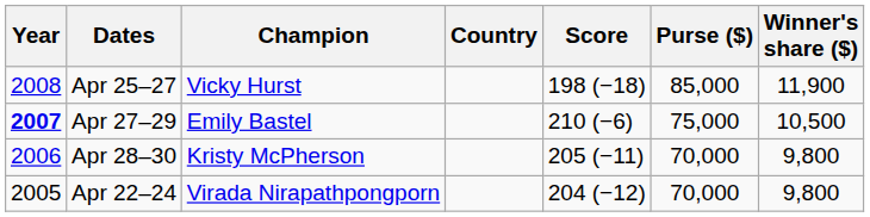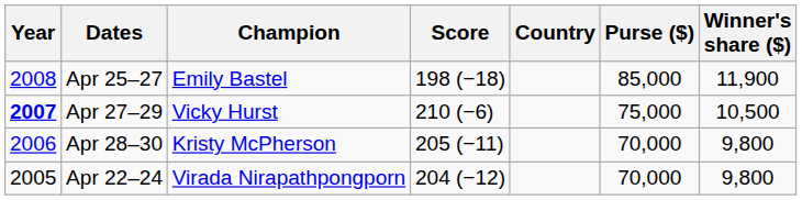columns swapped: Country <-> Score
Apr 25–27 | Champion: Vicky Hurst -> Emily Bastel
Apr 27–29 | Champion: Emily Bastel -> Vicky Hurst
